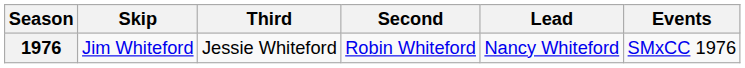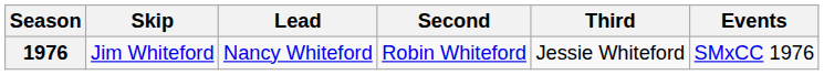columns swapped: Third <-> Lead
